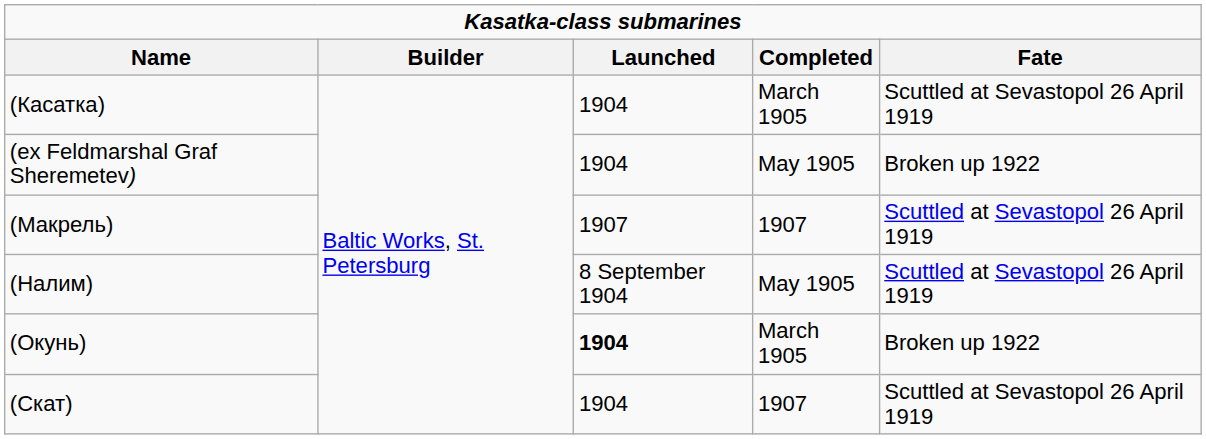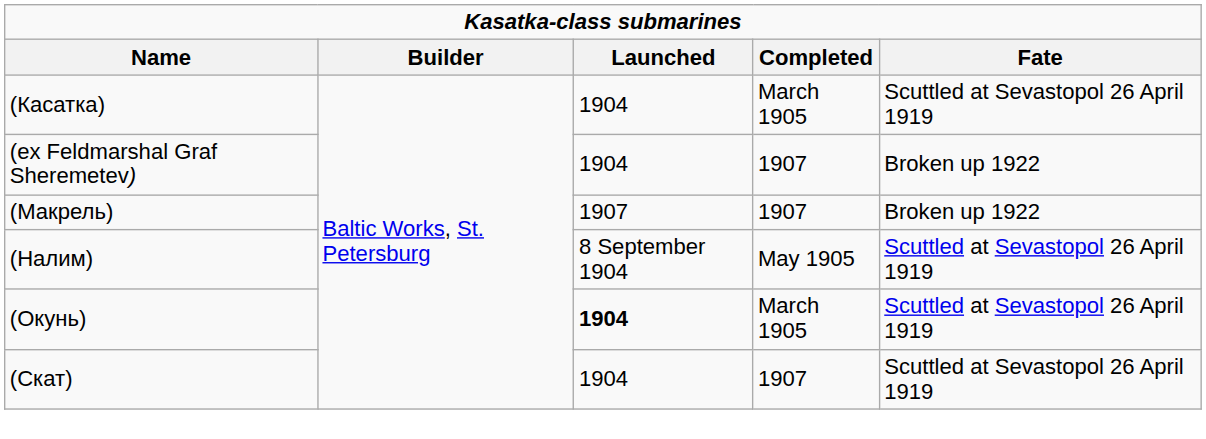(ex Feldmarshal Graf Sheremetev) | column 4: May 1905 -> 1907
(Макрель) | column 5: Scuttled at Sevastopol 26 April 1919 -> Broken up 1922
(Окунь) | column 5: Broken up 1922 -> Scuttled at Sevastopol 26 April 1919
